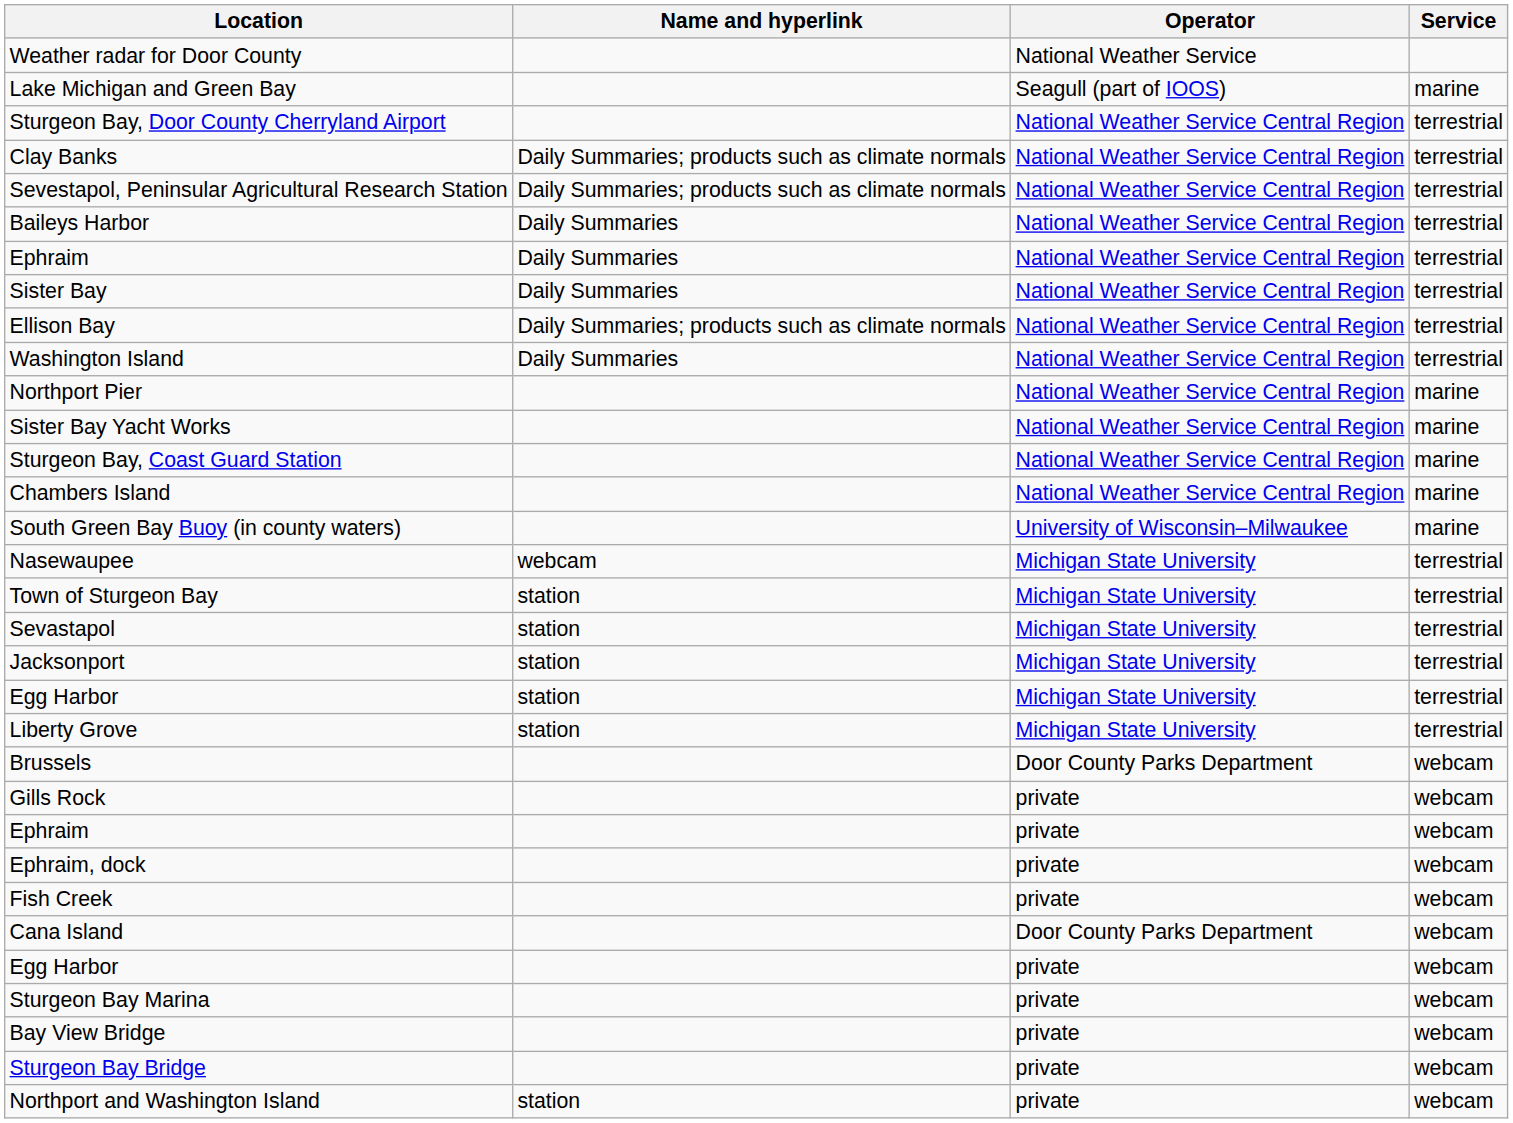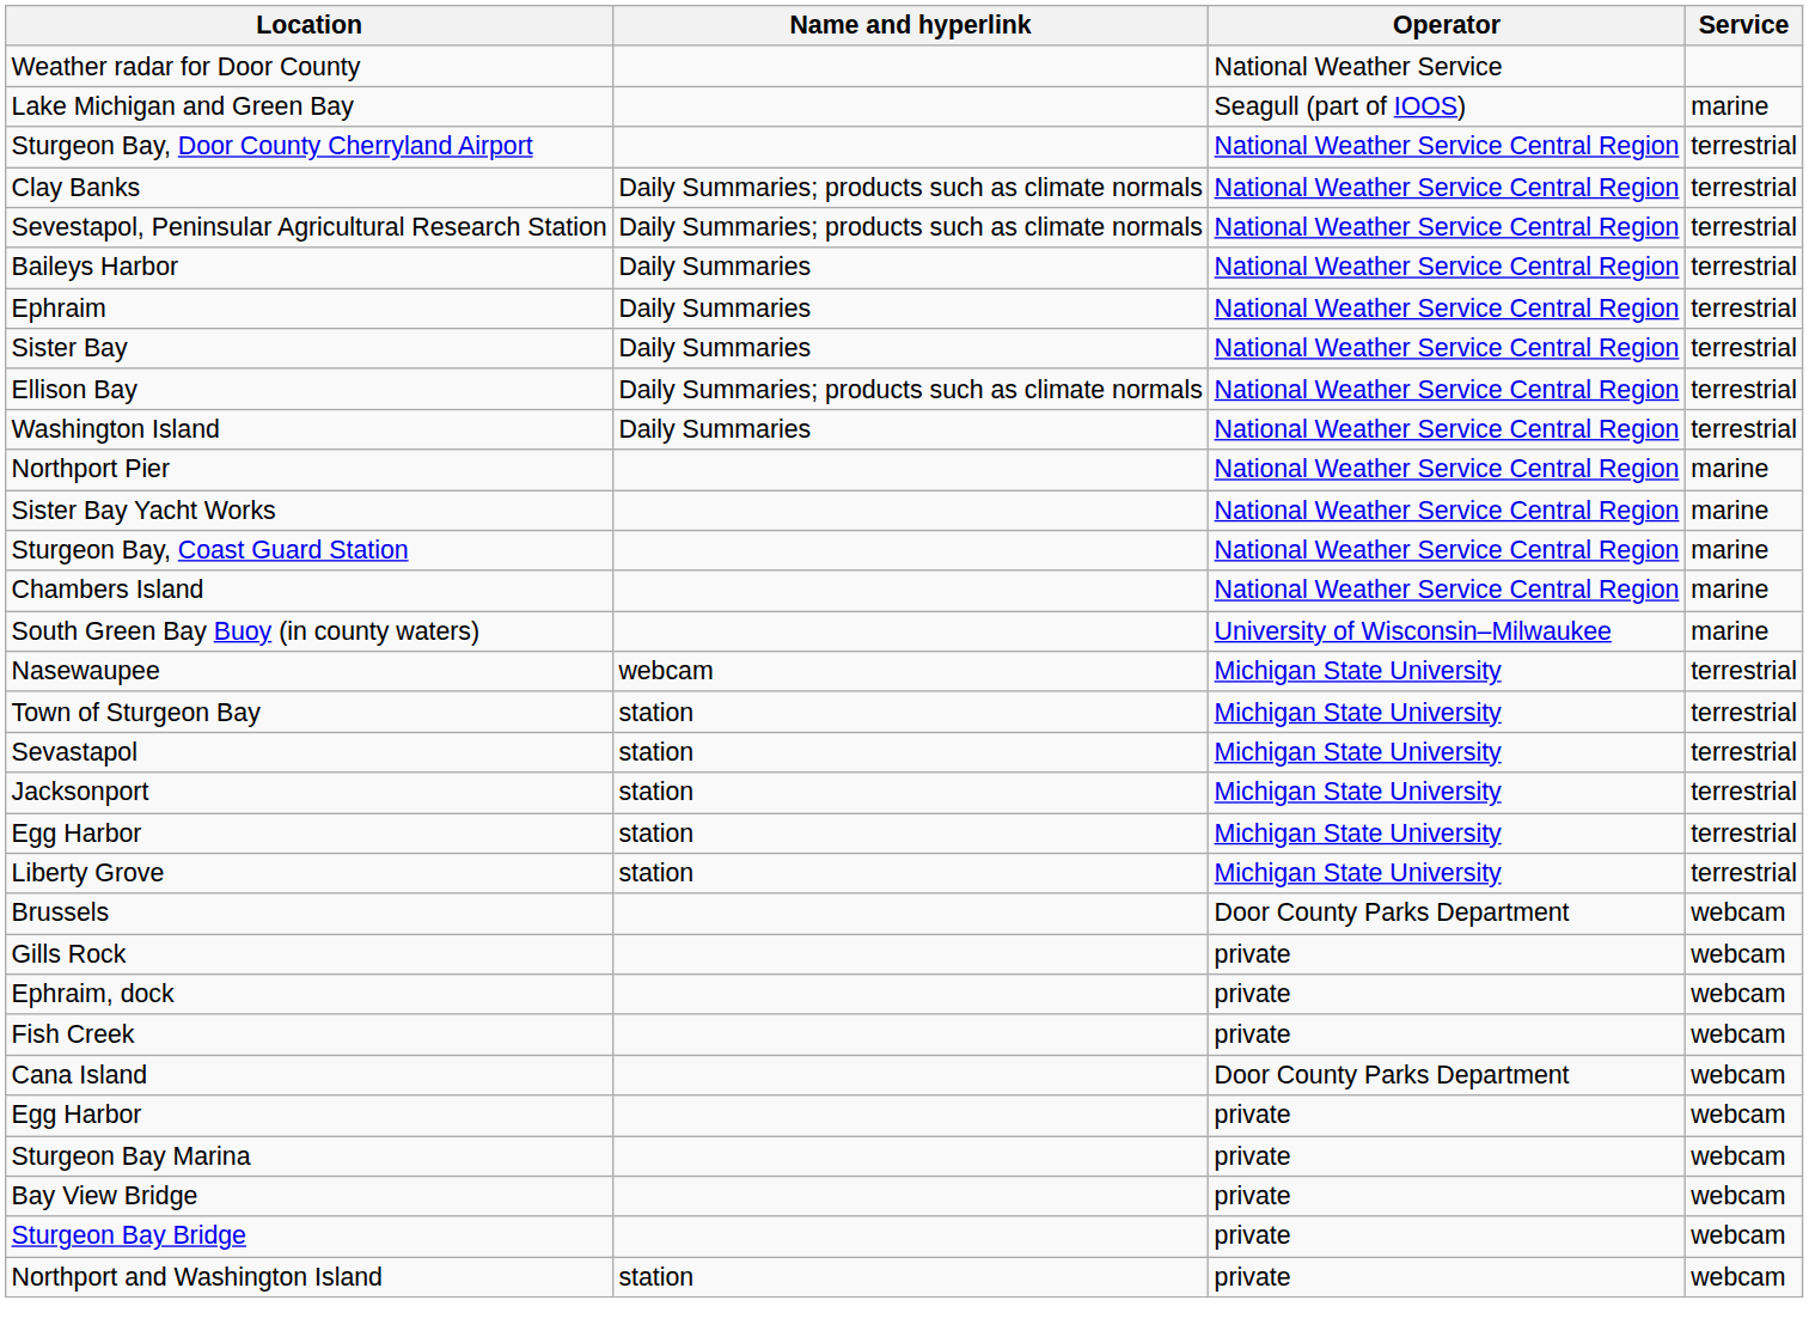- row: Ephraim | private | webcam
